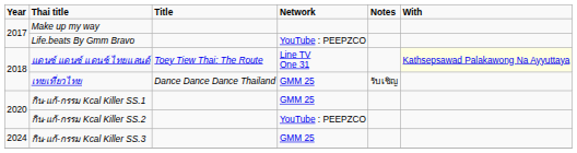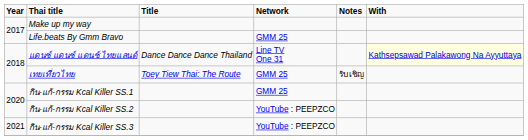Life.beats By Gmm Bravo | Network: YouTube : PEEPZCO -> GMM 25
แดนซ์ แดนซ์ แดนซ์ ไทยแลนด์ | Title: Toey Tiew Thai: The Route -> Dance Dance Dance Thailand
เทยเที่ยวไทย | Title: Dance Dance Dance Thailand -> Toey Tiew Thai: The Route
กิน-แก้-กรรม Kcal Killer SS.3 | Year: 2024 -> 2021
กิน-แก้-กรรม Kcal Killer SS.3 | Network: GMM 25 -> YouTube : PEEPZCO
